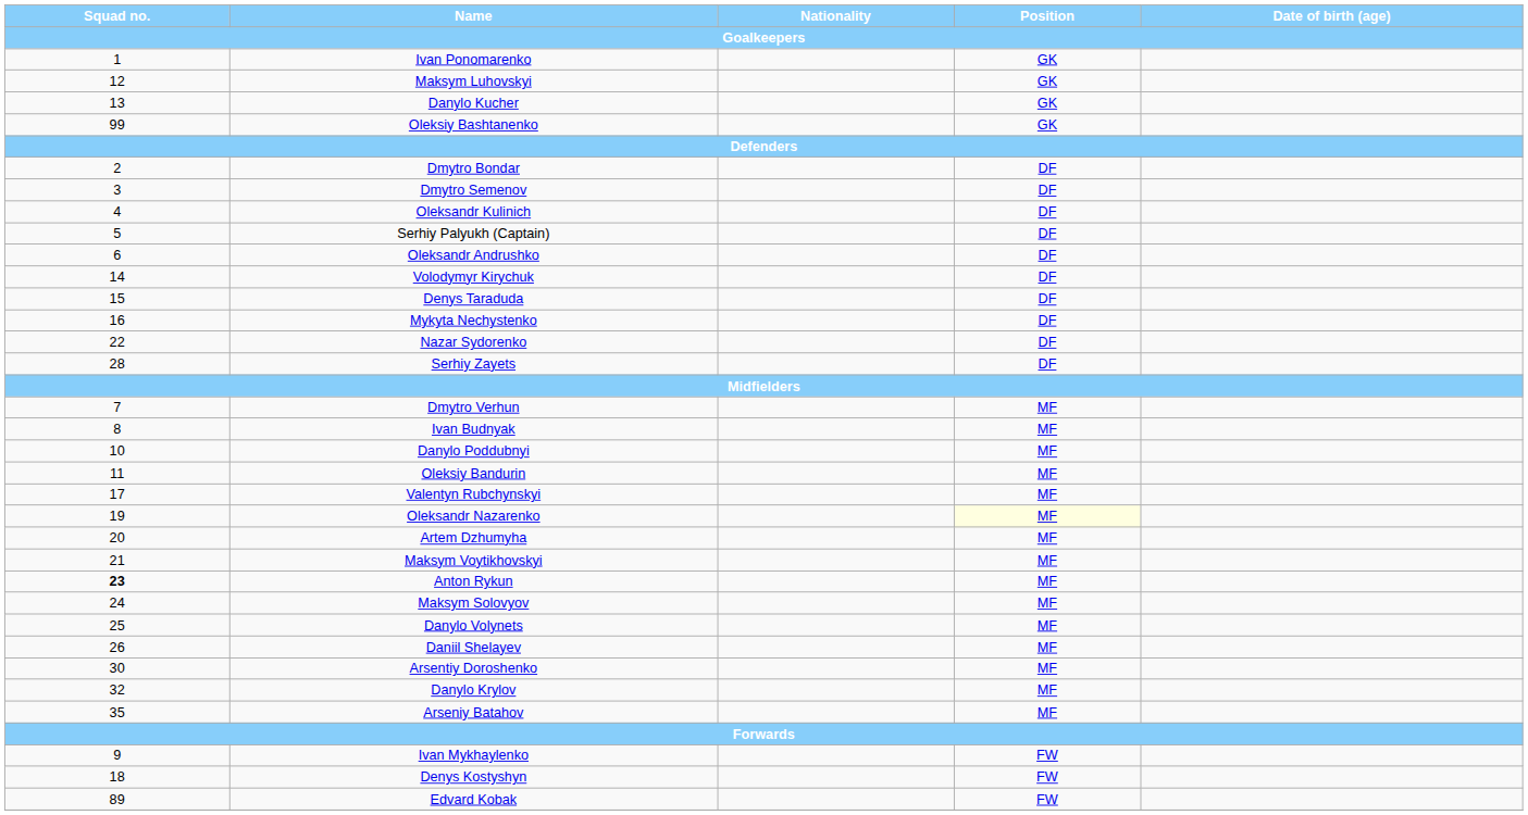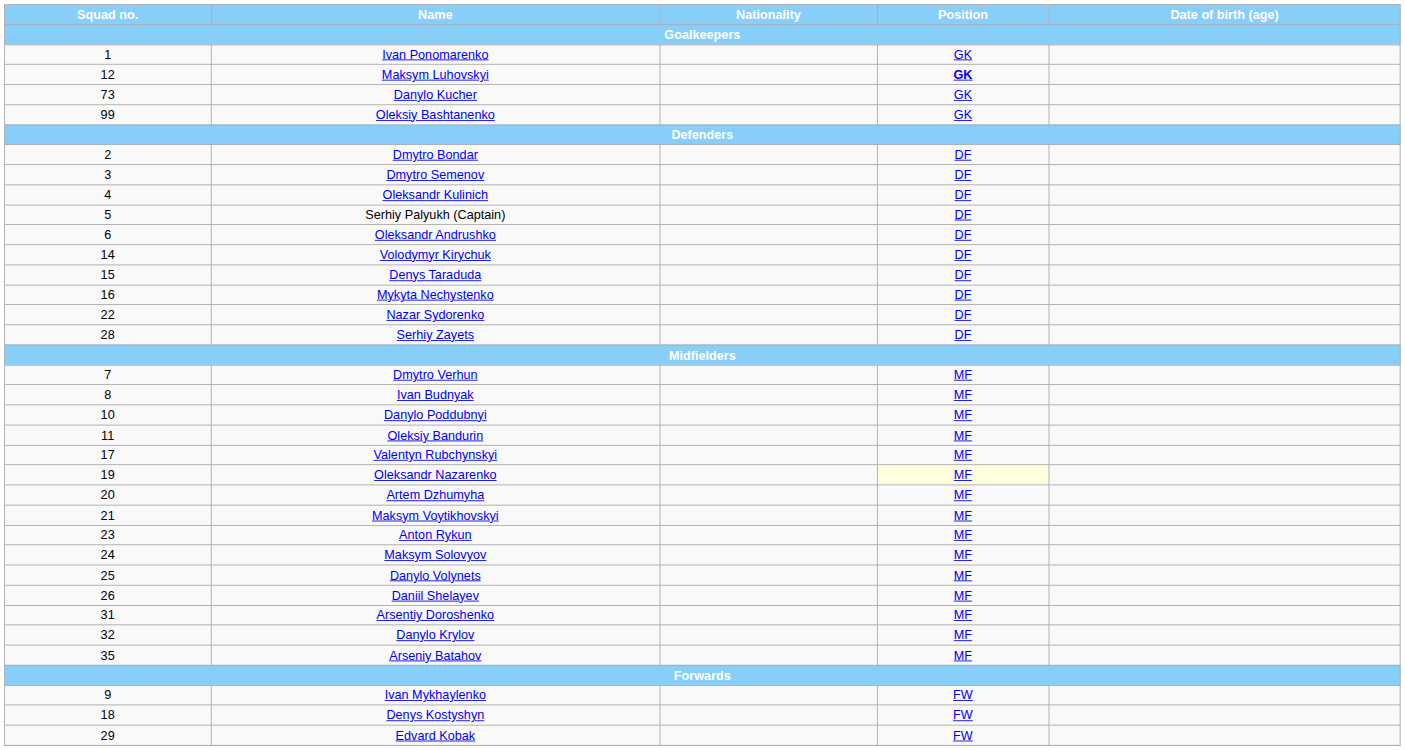Maksym Luhovskyi | Position / Goalkeepers: normal -> bold
Danylo Kucher | Squad no. / Goalkeepers: 13 -> 73
Anton Rykun | Squad no. / Goalkeepers: bold -> normal
Arsentiy Doroshenko | Squad no. / Goalkeepers: 30 -> 31
Edvard Kobak | Squad no. / Goalkeepers: 89 -> 29
